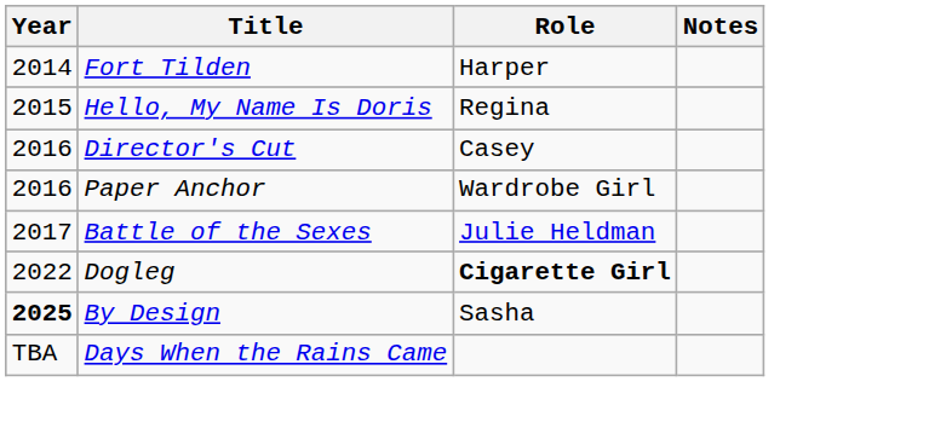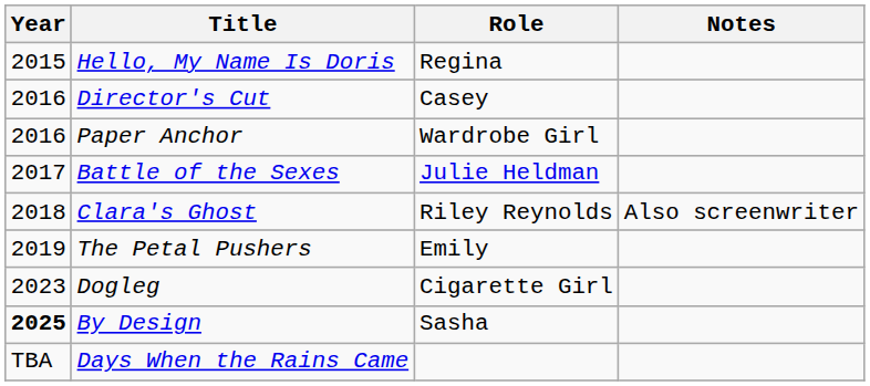- row: 2014 | Fort Tilden | Harper
+ row: 2018 | Clara's Ghost | Riley Reynolds | Also screenwriter
+ row: 2019 | The Petal Pushers | Emily
Dogleg | Year: 2022 -> 2023
Dogleg | Role: bold -> normal
